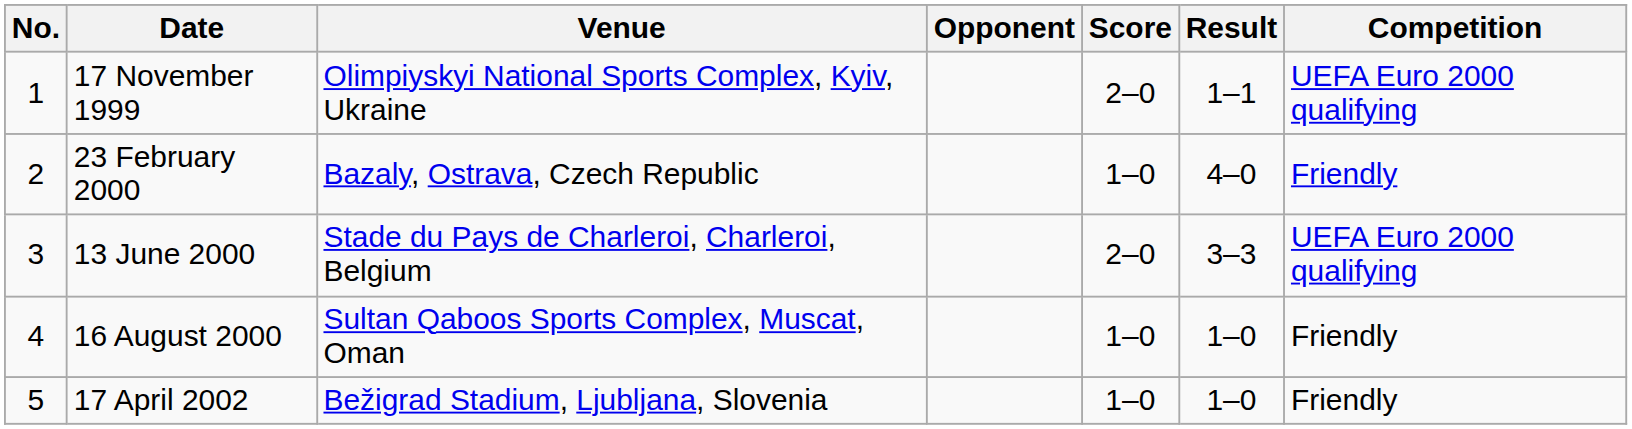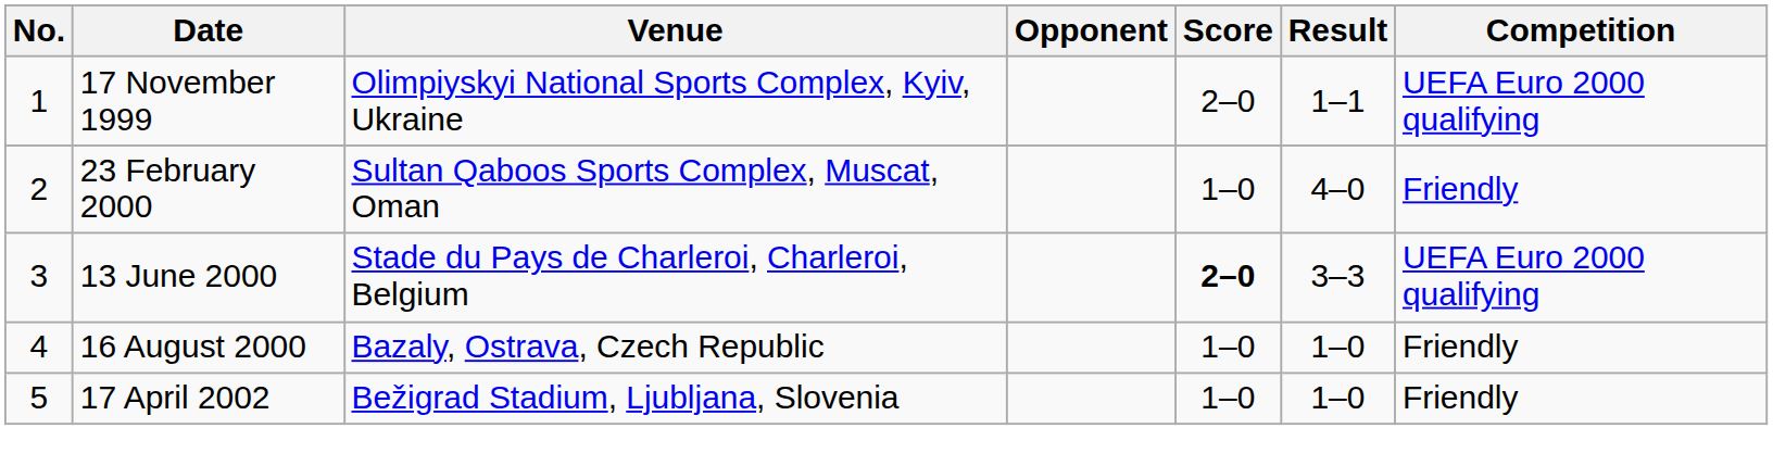23 February 2000 | Venue: Bazaly, Ostrava, Czech Republic -> Sultan Qaboos Sports Complex, Muscat, Oman
13 June 2000 | Score: normal -> bold
16 August 2000 | Venue: Sultan Qaboos Sports Complex, Muscat, Oman -> Bazaly, Ostrava, Czech Republic
